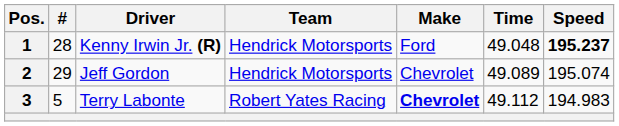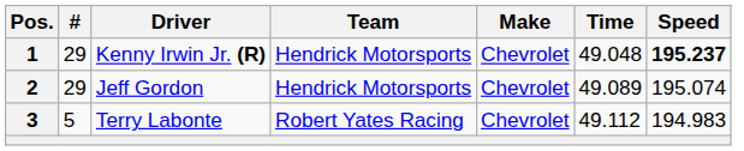1 | #: 28 -> 29
1 | Make: Ford -> Chevrolet
3 | Make: bold -> normal
